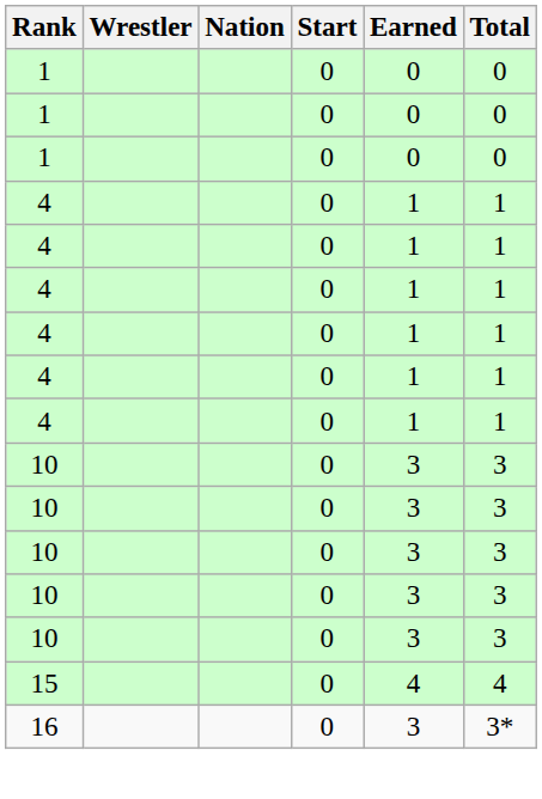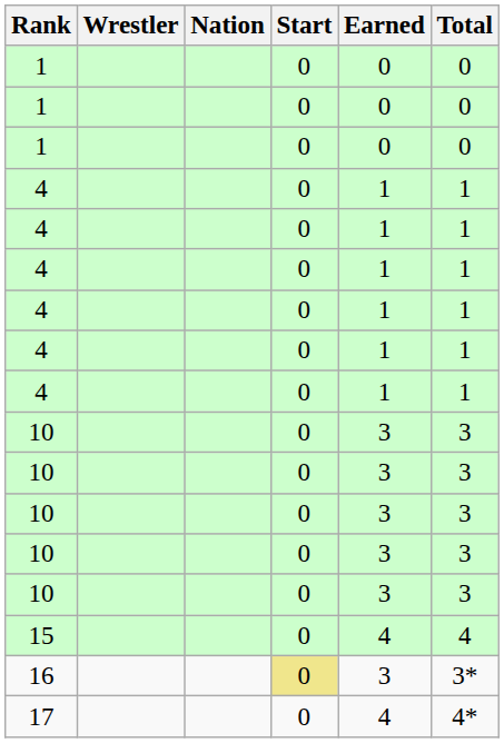16 | Start: no background -> khaki background
+ row: 17 | 0 | 4 | 4*
